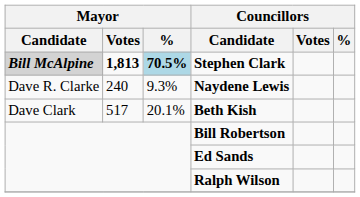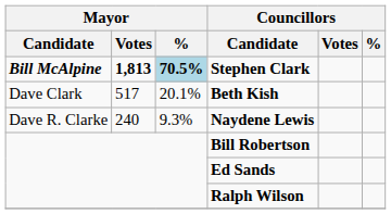Stephen Clark | Mayor / Candidate: lightgrey background -> no background
rows swapped: Beth Kish <-> Naydene Lewis
